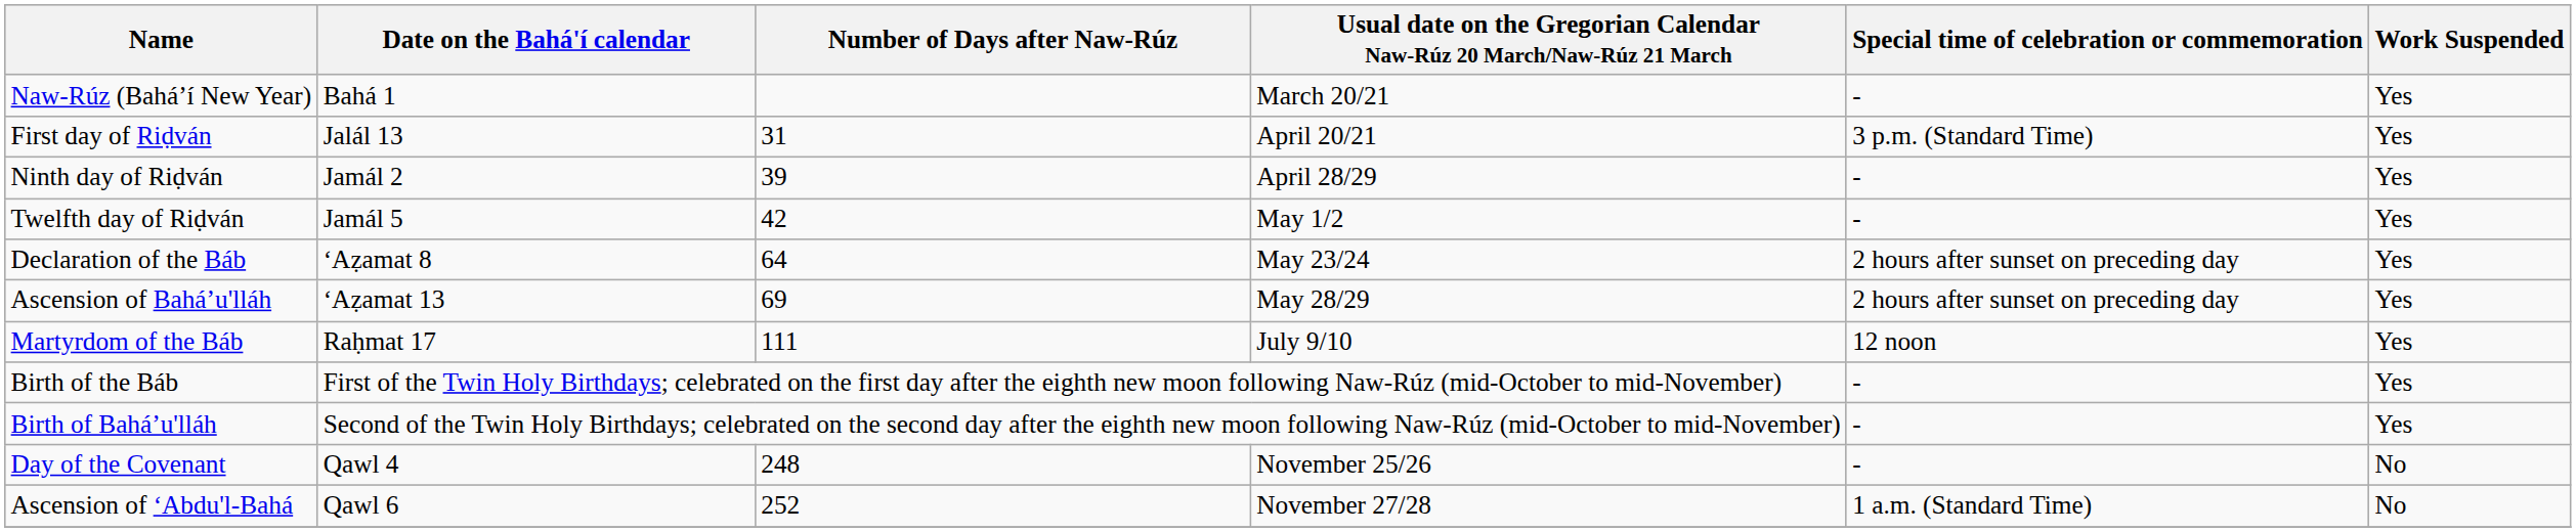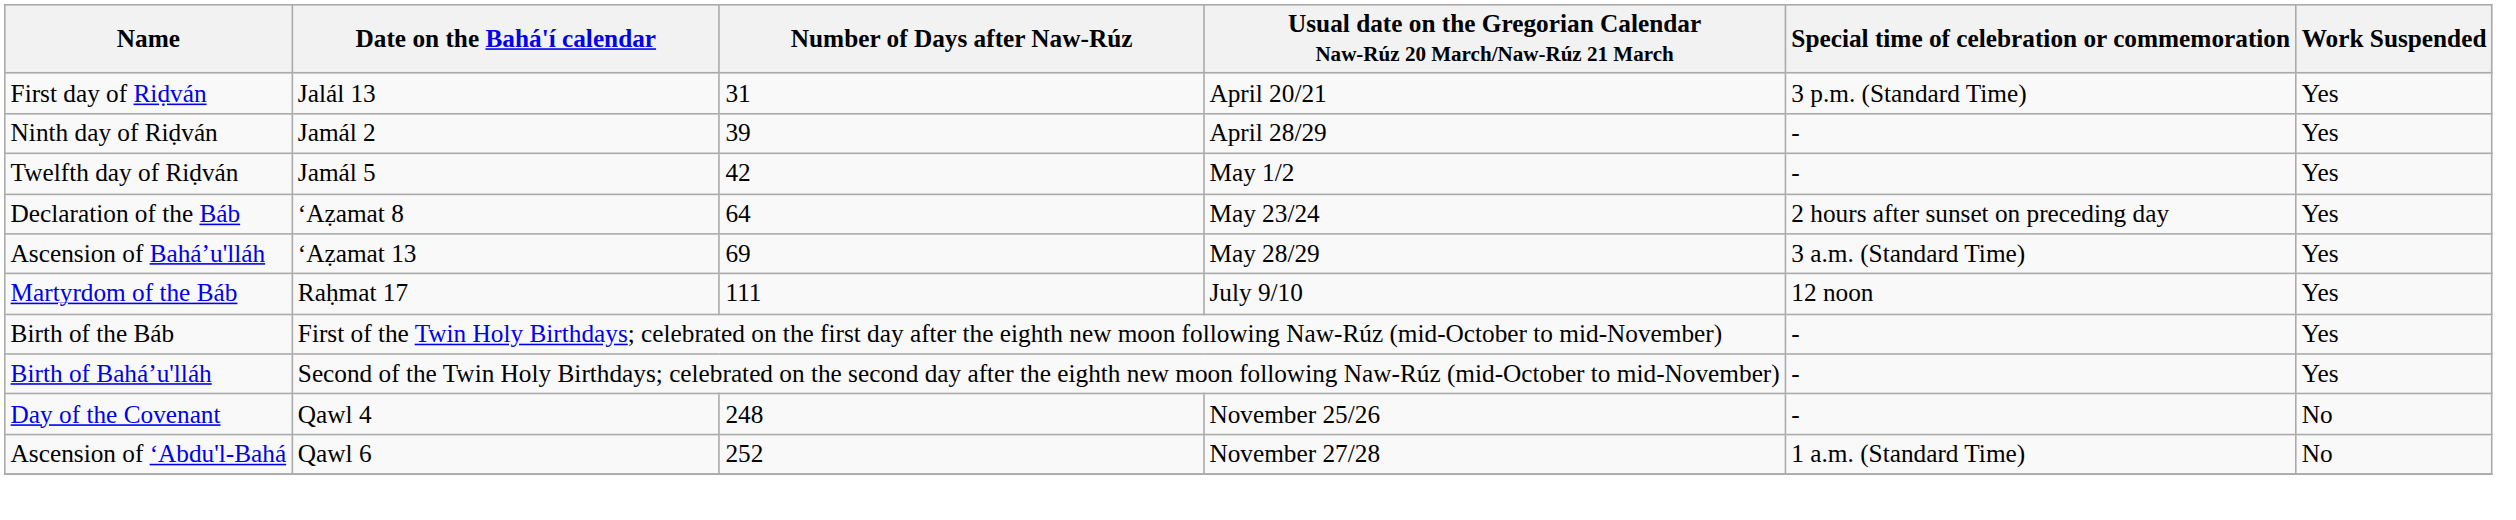- row: Naw-Rúz (Baháʼí New Year) | Bahá 1 | March 20/21 | - | Yes
Ascension of Baháʼu'lláh | Special time of celebration or commemoration: 2 hours after sunset on preceding day -> 3 a.m. (Standard Time)
